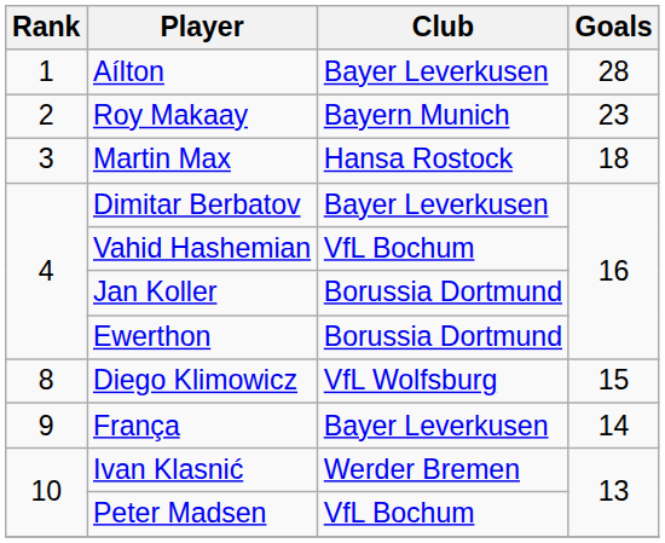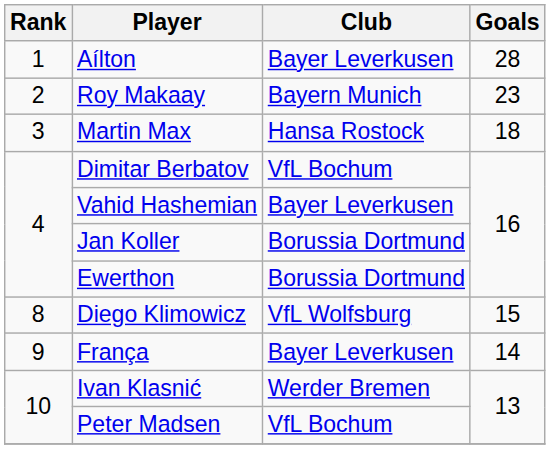Dimitar Berbatov | Club: Bayer Leverkusen -> VfL Bochum
Vahid Hashemian | Club: VfL Bochum -> Bayer Leverkusen
